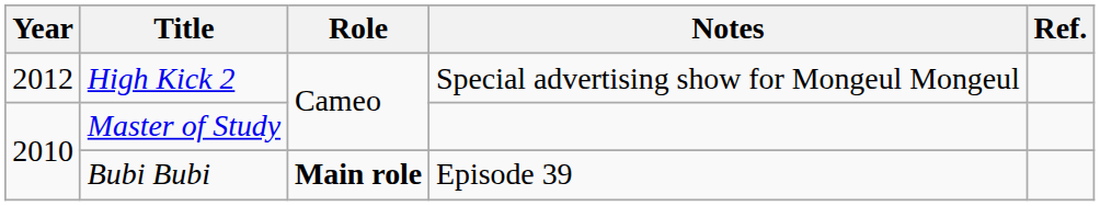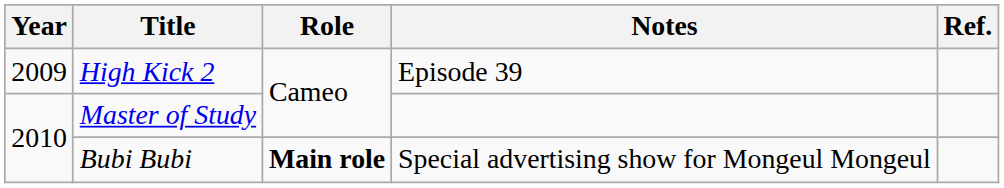High Kick 2 | Year: 2012 -> 2009
High Kick 2 | Notes: Special advertising show for Mongeul Mongeul -> Episode 39
Bubi Bubi | Notes: Episode 39 -> Special advertising show for Mongeul Mongeul
